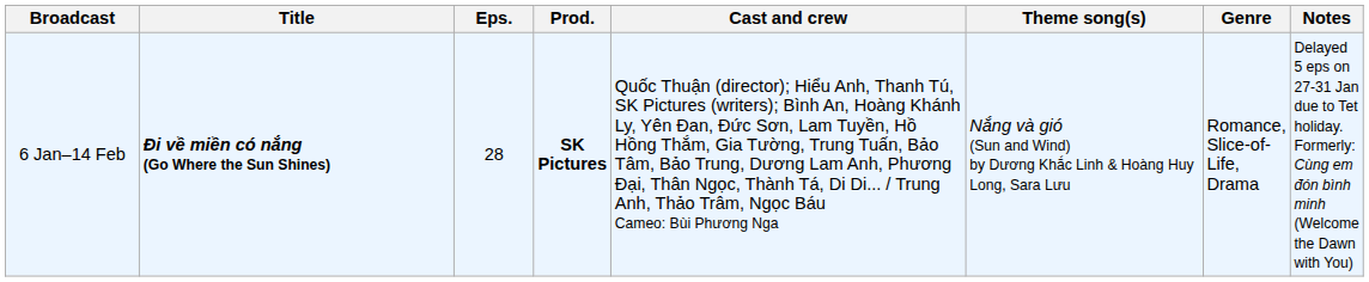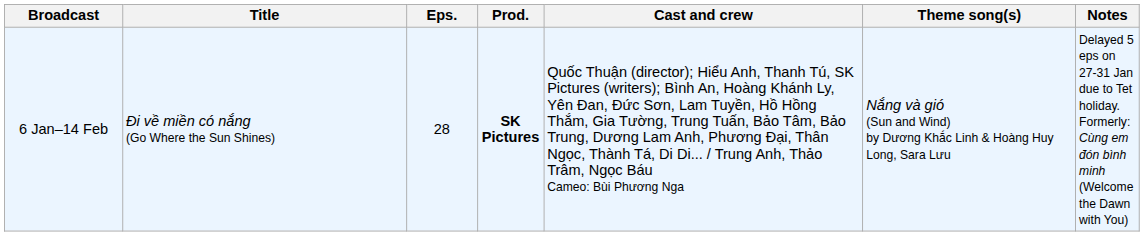- column: Genre | Romance, Slice-of-Life, Drama
6 Jan–14 Feb | Title: bold -> normal
